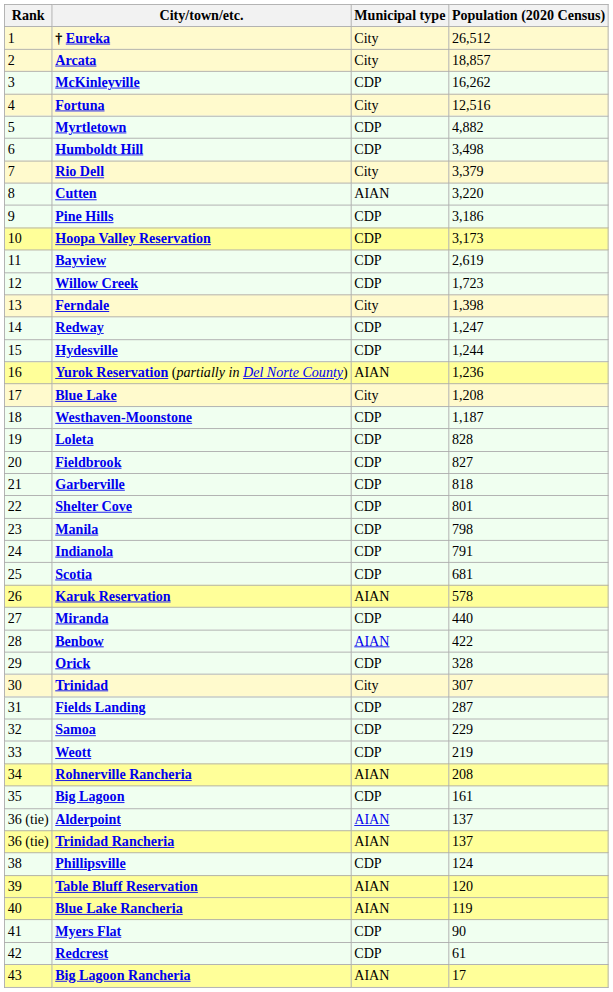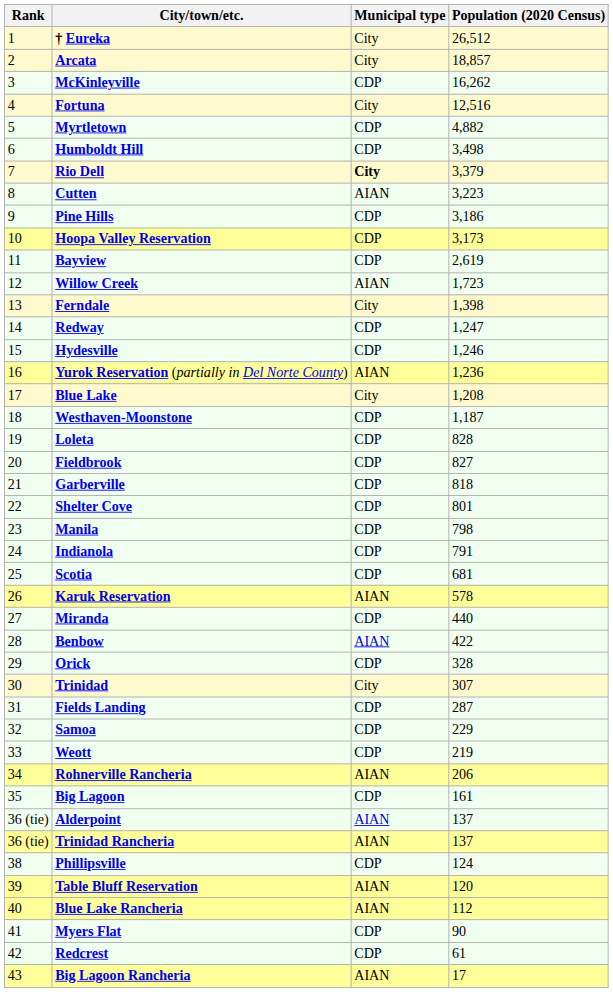Rio Dell | Municipal type: normal -> bold
Cutten | Population (2020 Census): 3,220 -> 3,223
Willow Creek | Municipal type: CDP -> AIAN
Hydesville | Population (2020 Census): 1,244 -> 1,246
Rohnerville Rancheria | Population (2020 Census): 208 -> 206
Blue Lake Rancheria | Population (2020 Census): 119 -> 112
